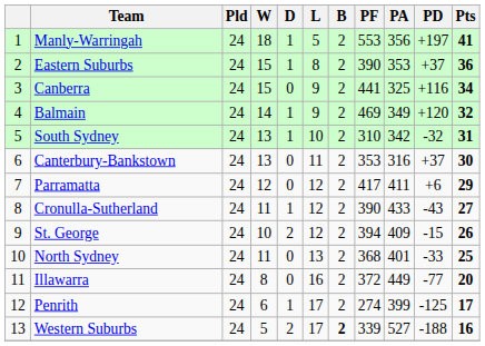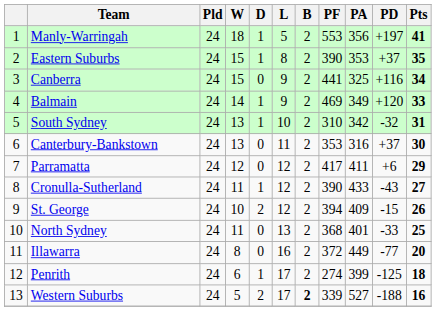Eastern Suburbs | Pts: 36 -> 35
Balmain | Pts: 32 -> 33
Penrith | Pts: 17 -> 18
